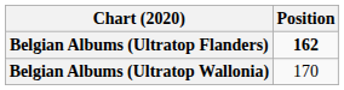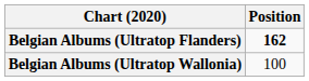Belgian Albums (Ultratop Wallonia) | Position: 170 -> 100
